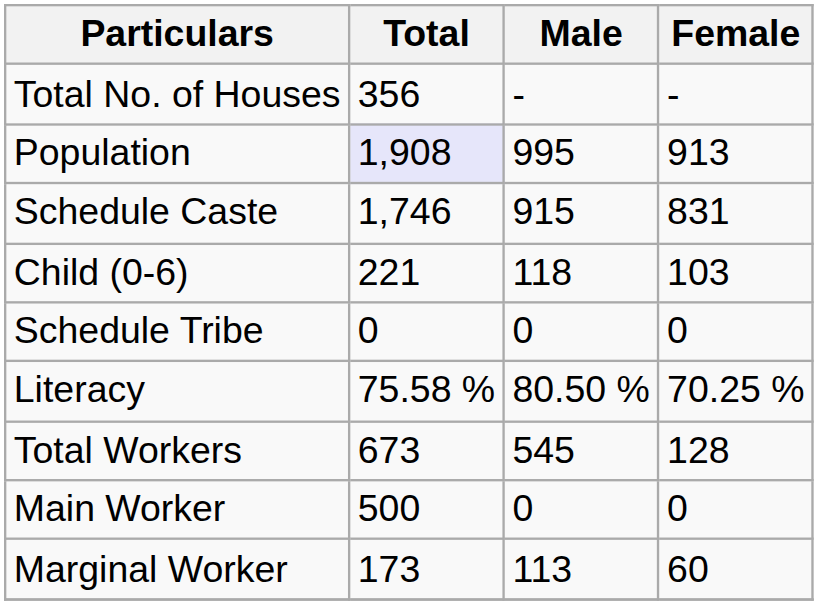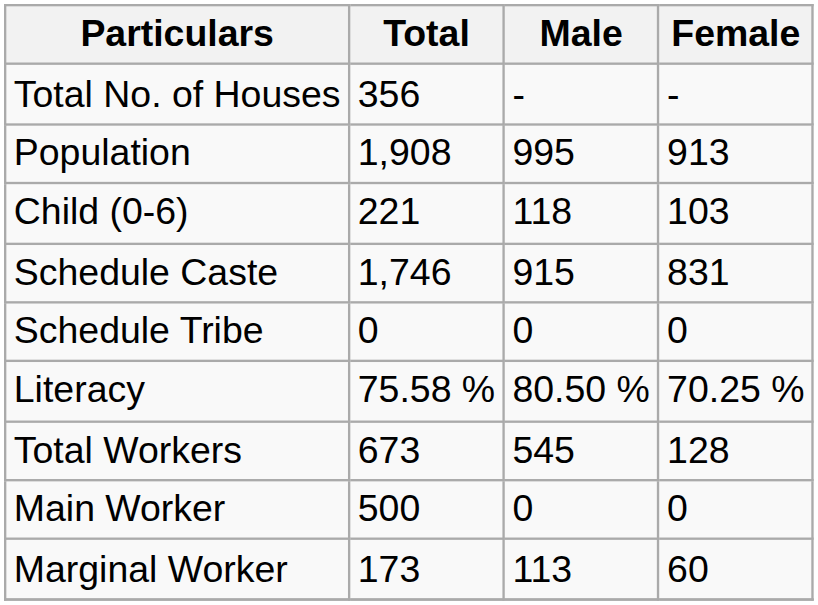Population | Total: lavender background -> no background
rows swapped: Child (0-6) <-> Schedule Caste
